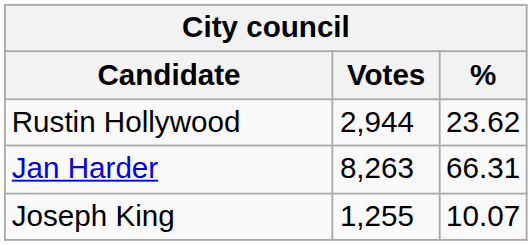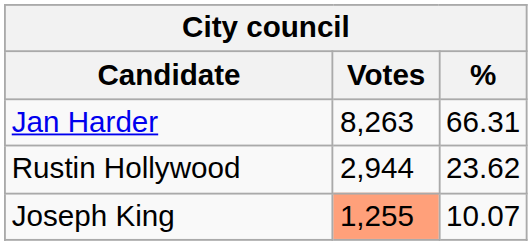rows swapped: Jan Harder <-> Rustin Hollywood
Joseph King | Votes: no background -> lightsalmon background
